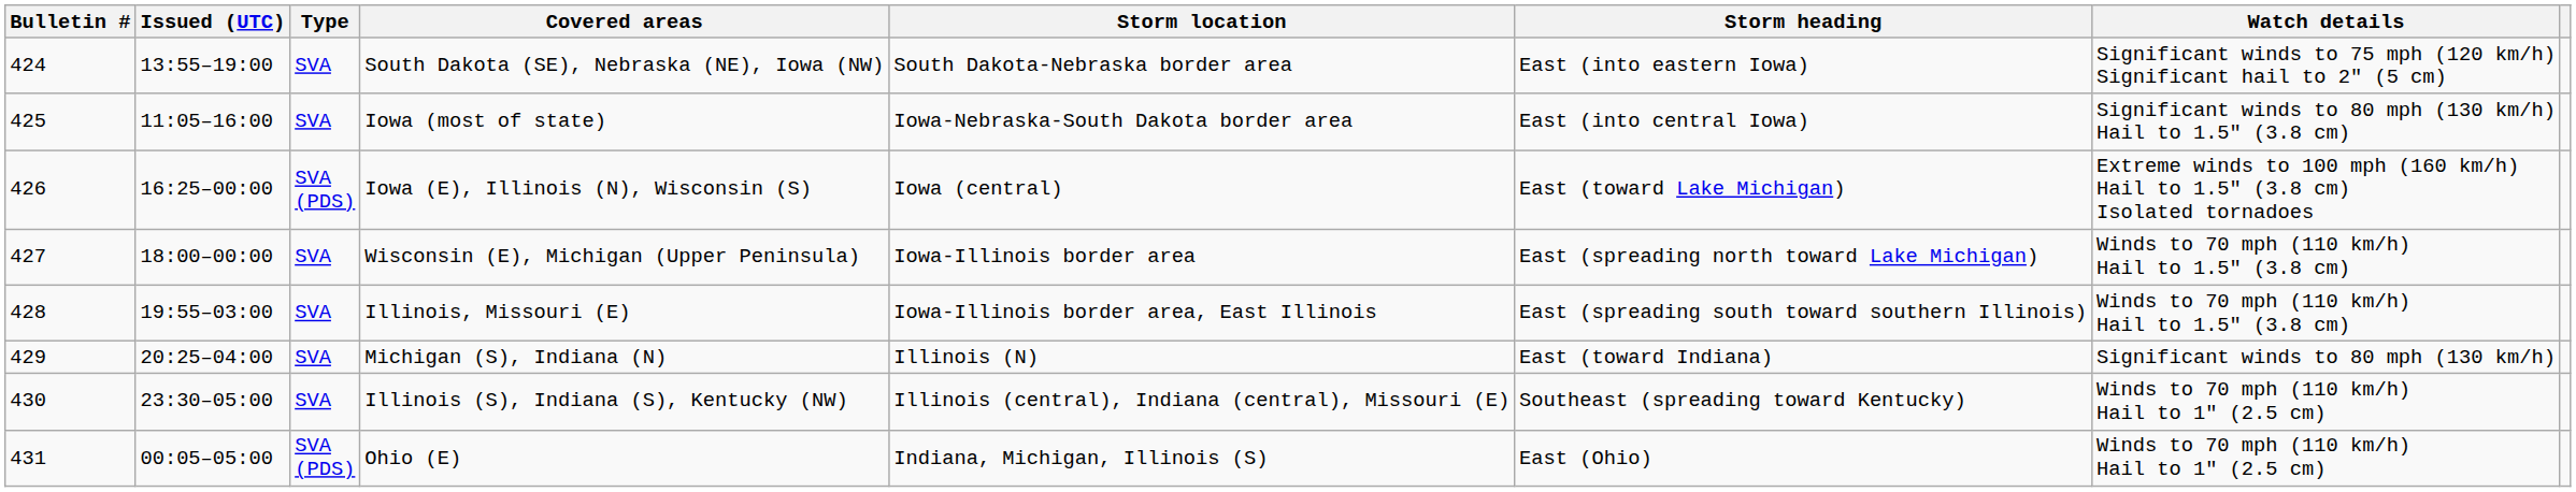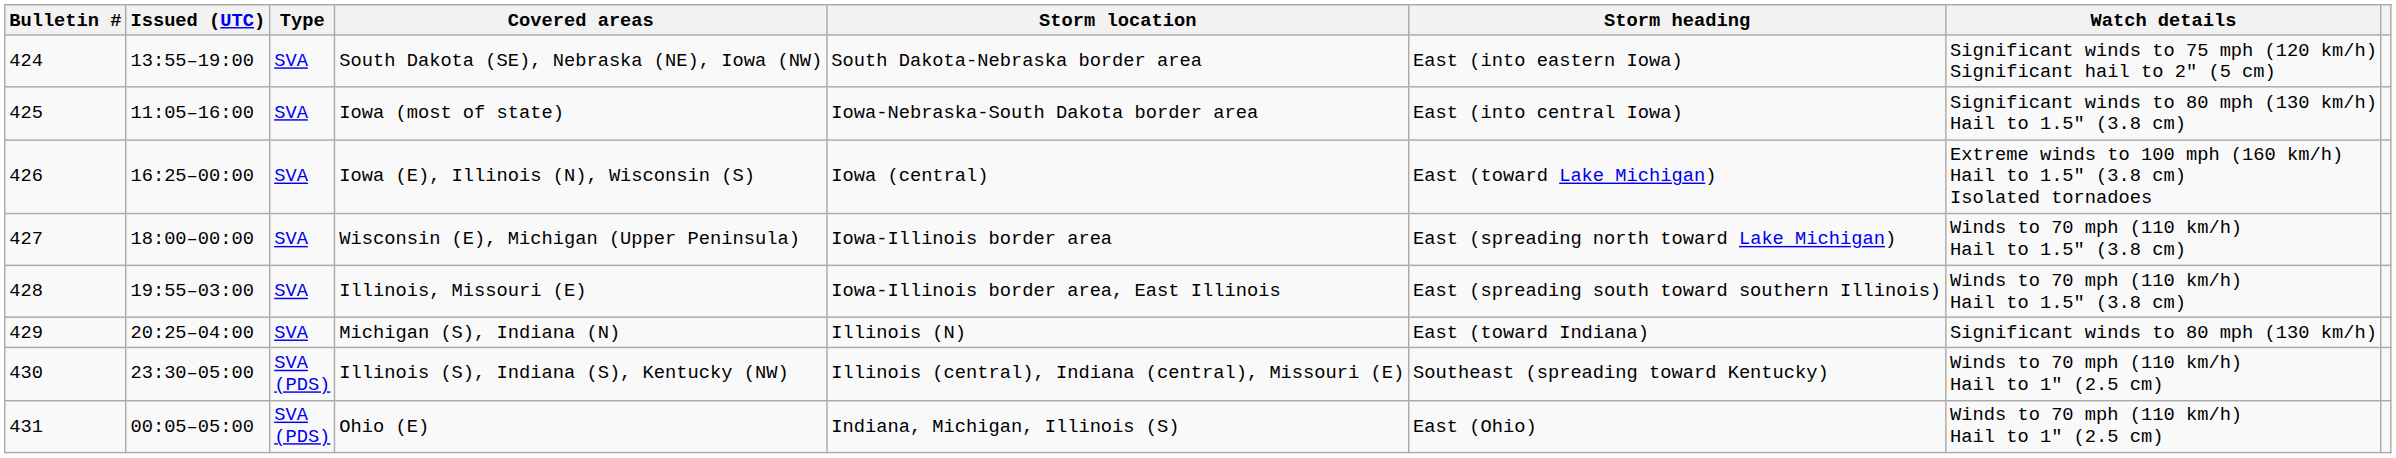Iowa (E), Illinois (N), Wisconsin (S) | Type: SVA (PDS) -> SVA
Illinois (S), Indiana (S), Kentucky (NW) | Type: SVA -> SVA (PDS)
